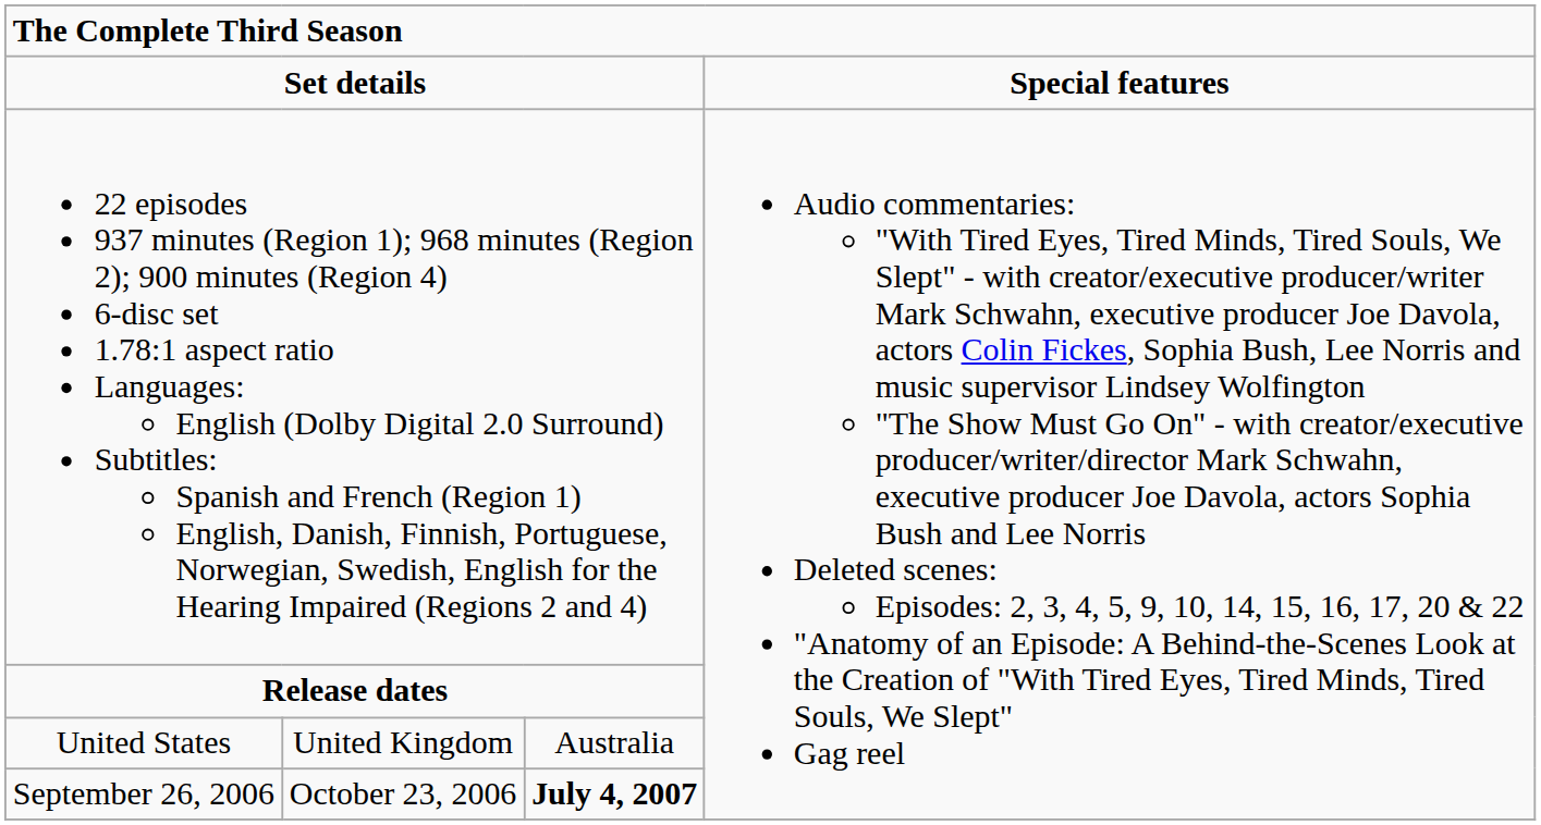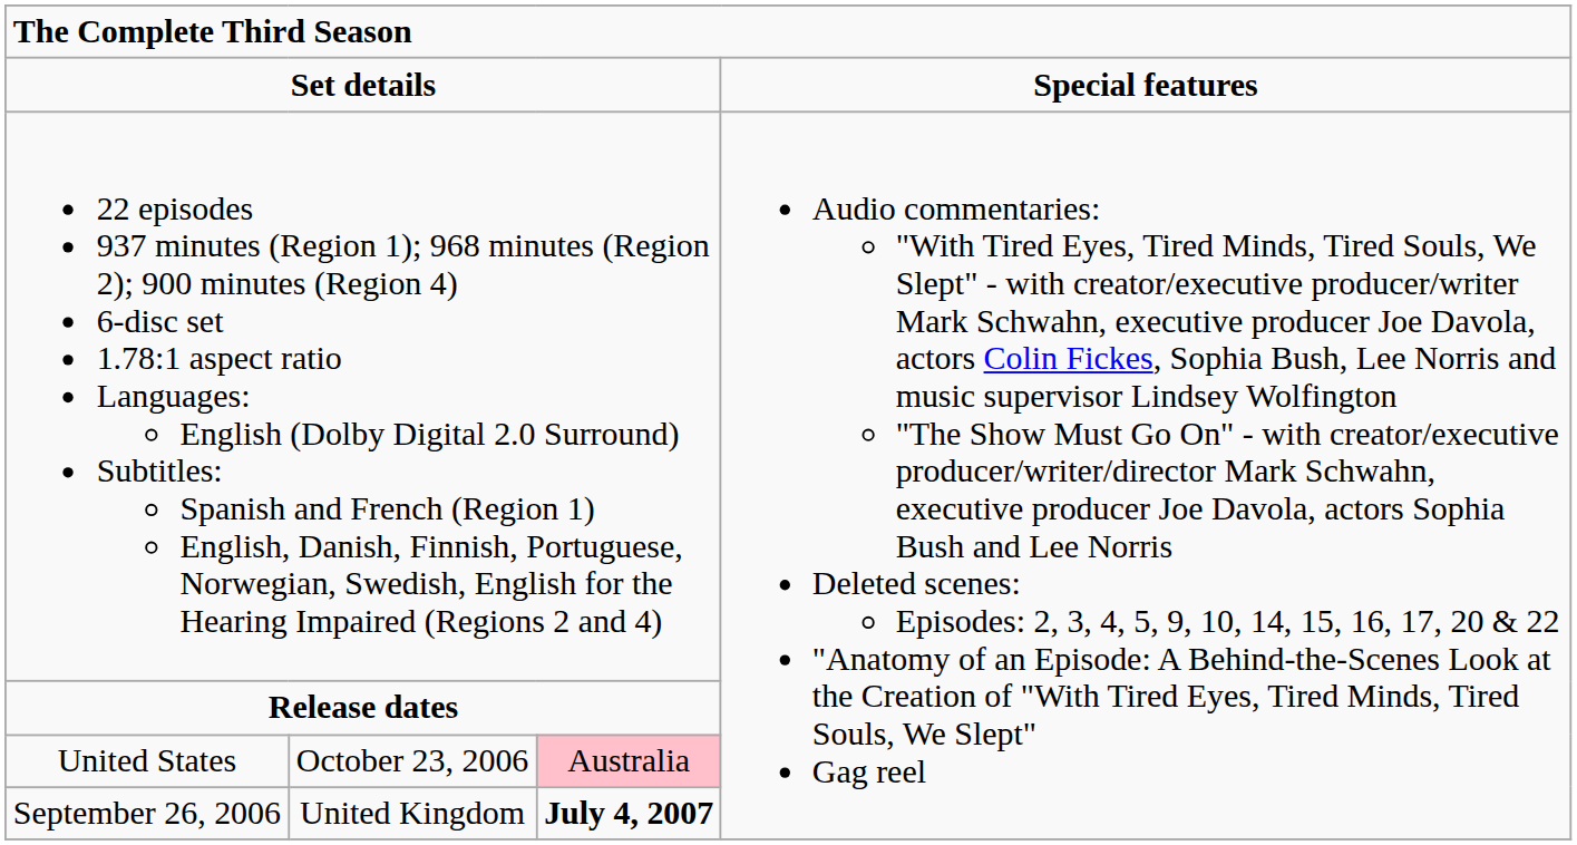United States | column 2: United Kingdom -> October 23, 2006
United States | column 3: no background -> pink background
September 26, 2006 | column 2: October 23, 2006 -> United Kingdom
